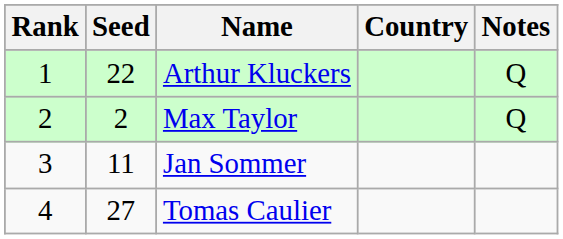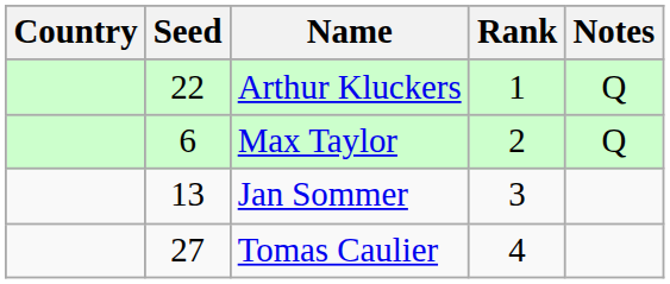columns swapped: Rank <-> Country
Max Taylor | Seed: 2 -> 6
Jan Sommer | Seed: 11 -> 13
